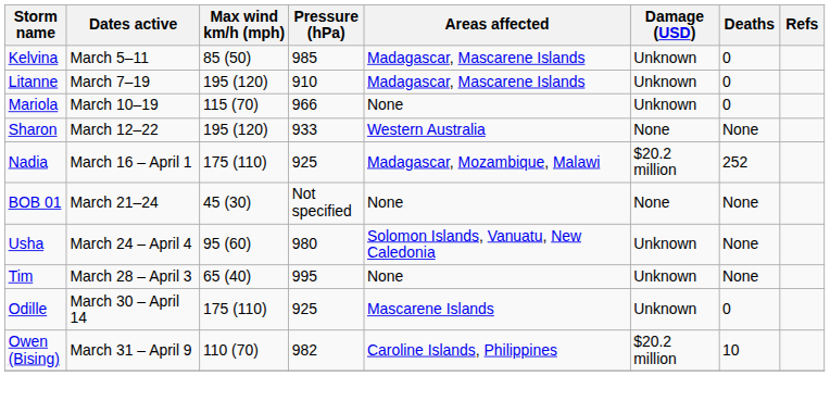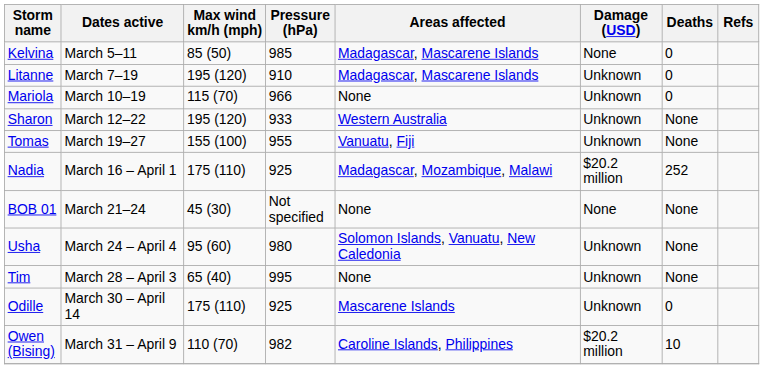Kelvina | Damage (USD): Unknown -> None
Sharon | Damage (USD): None -> Unknown
+ row: Tomas | March 19–27 | 155 (100) | 955 | Vanuatu, Fiji | Unknown | None
